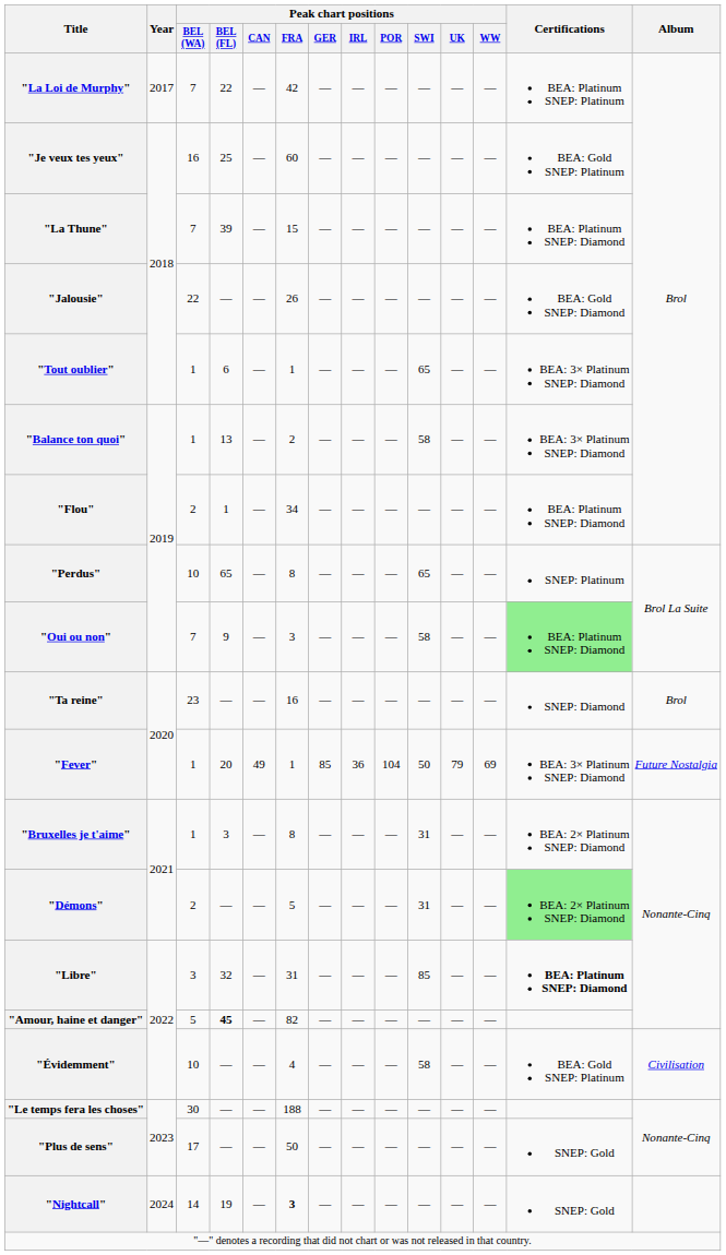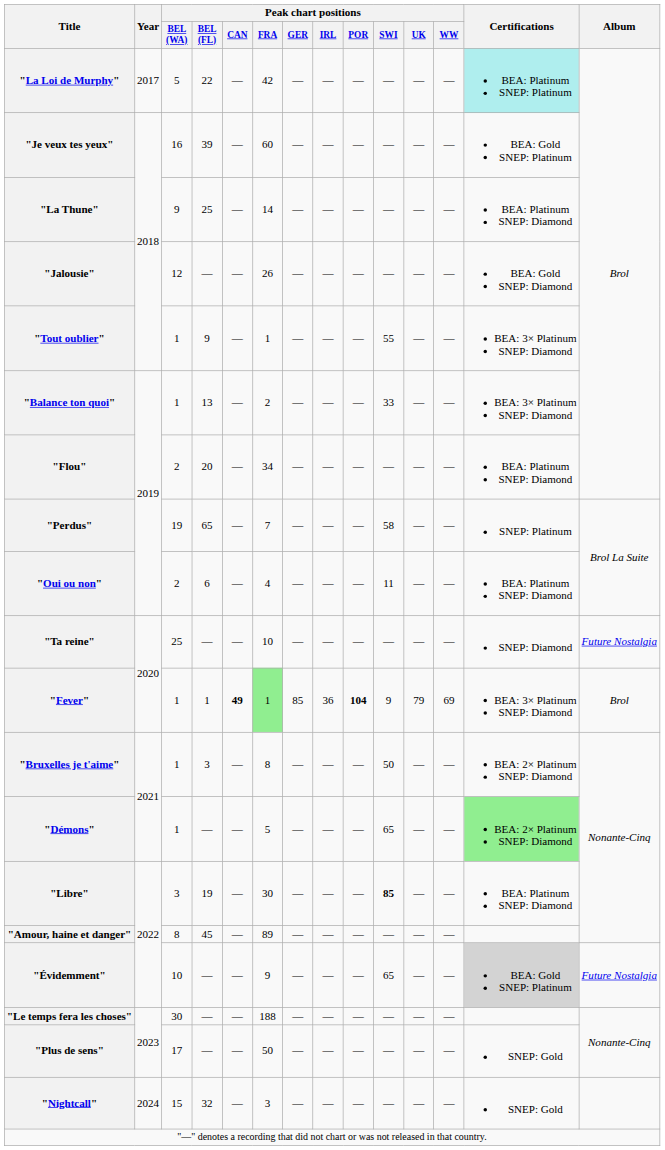"La Loi de Murphy" | Peak chart positions / BEL (WA): 7 -> 5
"La Loi de Murphy" | Certifications: no background -> paleturquoise background
"Je veux tes yeux" | Peak chart positions / BEL (FL): 25 -> 39
"La Thune" | Peak chart positions / BEL (WA): 7 -> 9
"La Thune" | Peak chart positions / BEL (FL): 39 -> 25
"La Thune" | Peak chart positions / FRA: 15 -> 14
"Jalousie" | Peak chart positions / BEL (WA): 22 -> 12
"Tout oublier" | Peak chart positions / BEL (FL): 6 -> 9
"Tout oublier" | Peak chart positions / SWI: 65 -> 55
"Balance ton quoi" | Peak chart positions / SWI: 58 -> 33
"Flou" | Peak chart positions / BEL (FL): 1 -> 20
"Perdus" | Peak chart positions / BEL (WA): 10 -> 19
"Perdus" | Peak chart positions / FRA: 8 -> 7
"Perdus" | Peak chart positions / SWI: 65 -> 58
"Oui ou non" | Peak chart positions / BEL (WA): 7 -> 2
"Oui ou non" | Peak chart positions / BEL (FL): 9 -> 6
"Oui ou non" | Peak chart positions / FRA: 3 -> 4
"Oui ou non" | Peak chart positions / SWI: 58 -> 11
"Oui ou non" | Certifications: lightgreen background -> no background
"Ta reine" | Peak chart positions / BEL (WA): 23 -> 25
"Ta reine" | Peak chart positions / FRA: 16 -> 10
"Ta reine" | Album: Brol -> Future Nostalgia
"Fever" | Peak chart positions / BEL (FL): 20 -> 1
"Fever" | Peak chart positions / CAN: normal -> bold
"Fever" | Peak chart positions / FRA: no background -> lightgreen background
"Fever" | Peak chart positions / POR: normal -> bold
"Fever" | Peak chart positions / SWI: 50 -> 9
"Fever" | Album: Future Nostalgia -> Brol
"Bruxelles je t'aime" | Peak chart positions / SWI: 31 -> 50
"Démons" | Peak chart positions / BEL (WA): 2 -> 1
"Démons" | Peak chart positions / SWI: 31 -> 65
"Libre" | Peak chart positions / BEL (FL): 32 -> 19
"Libre" | Peak chart positions / FRA: 31 -> 30
"Libre" | Peak chart positions / SWI: normal -> bold
"Libre" | Certifications: bold -> normal
"Amour, haine et danger" | Peak chart positions / BEL (WA): 5 -> 8
"Amour, haine et danger" | Peak chart positions / BEL (FL): bold -> normal
"Amour, haine et danger" | Peak chart positions / FRA: 82 -> 89
"Évidemment" | Peak chart positions / FRA: 4 -> 9
"Évidemment" | Peak chart positions / SWI: 58 -> 65
"Évidemment" | Certifications: no background -> lightgrey background
"Évidemment" | Album: Civilisation -> Future Nostalgia
"Nightcall" | Peak chart positions / BEL (WA): 14 -> 15
"Nightcall" | Peak chart positions / BEL (FL): 19 -> 32
"Nightcall" | Peak chart positions / FRA: bold -> normal
